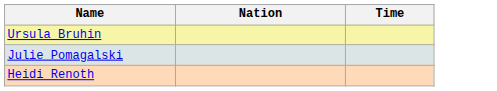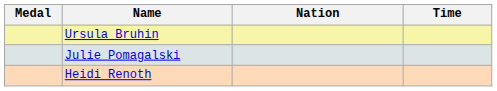+ column: Medal
